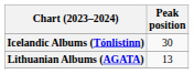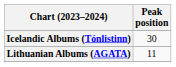Lithuanian Albums (AGATA) | Peak position: 13 -> 11
